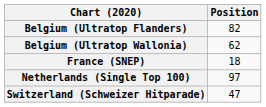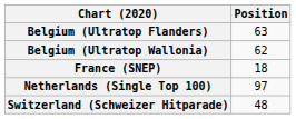Belgium (Ultratop Flanders) | Position: 82 -> 63
Switzerland (Schweizer Hitparade) | Position: 47 -> 48
